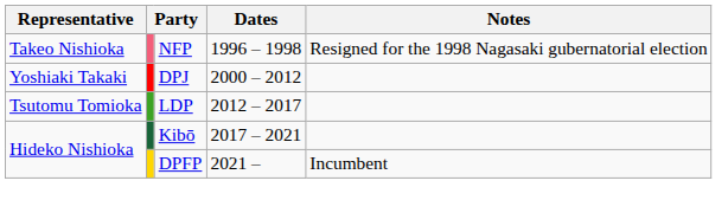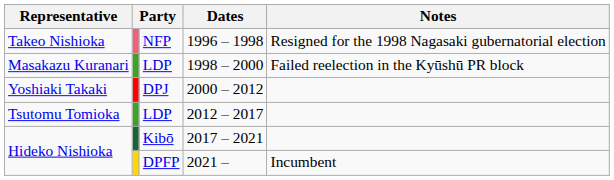+ row: Masakazu Kuranari | LDP | 1998 – 2000 | Failed reelection in the Kyūshū PR block
